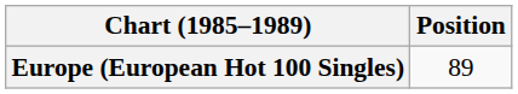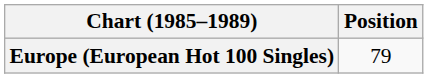Europe (European Hot 100 Singles) | Position: 89 -> 79
